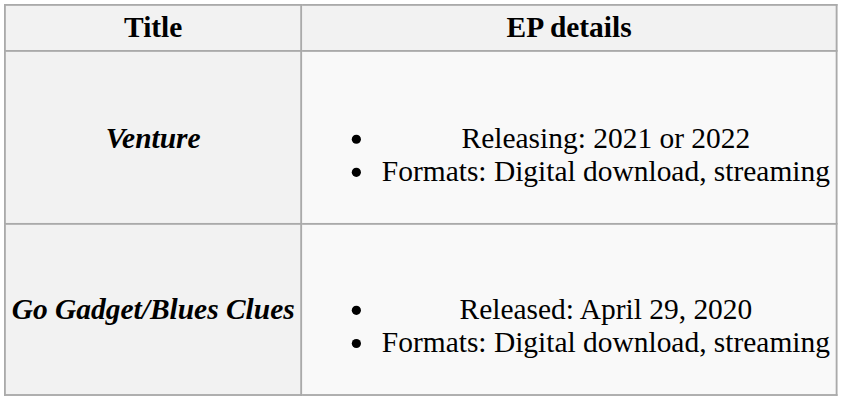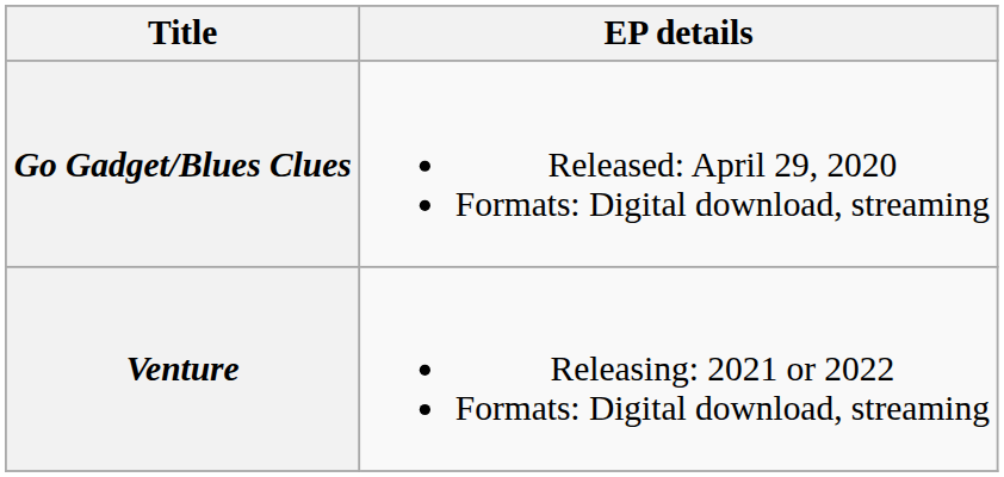rows swapped: Go Gadget/Blues Clues <-> Venture
